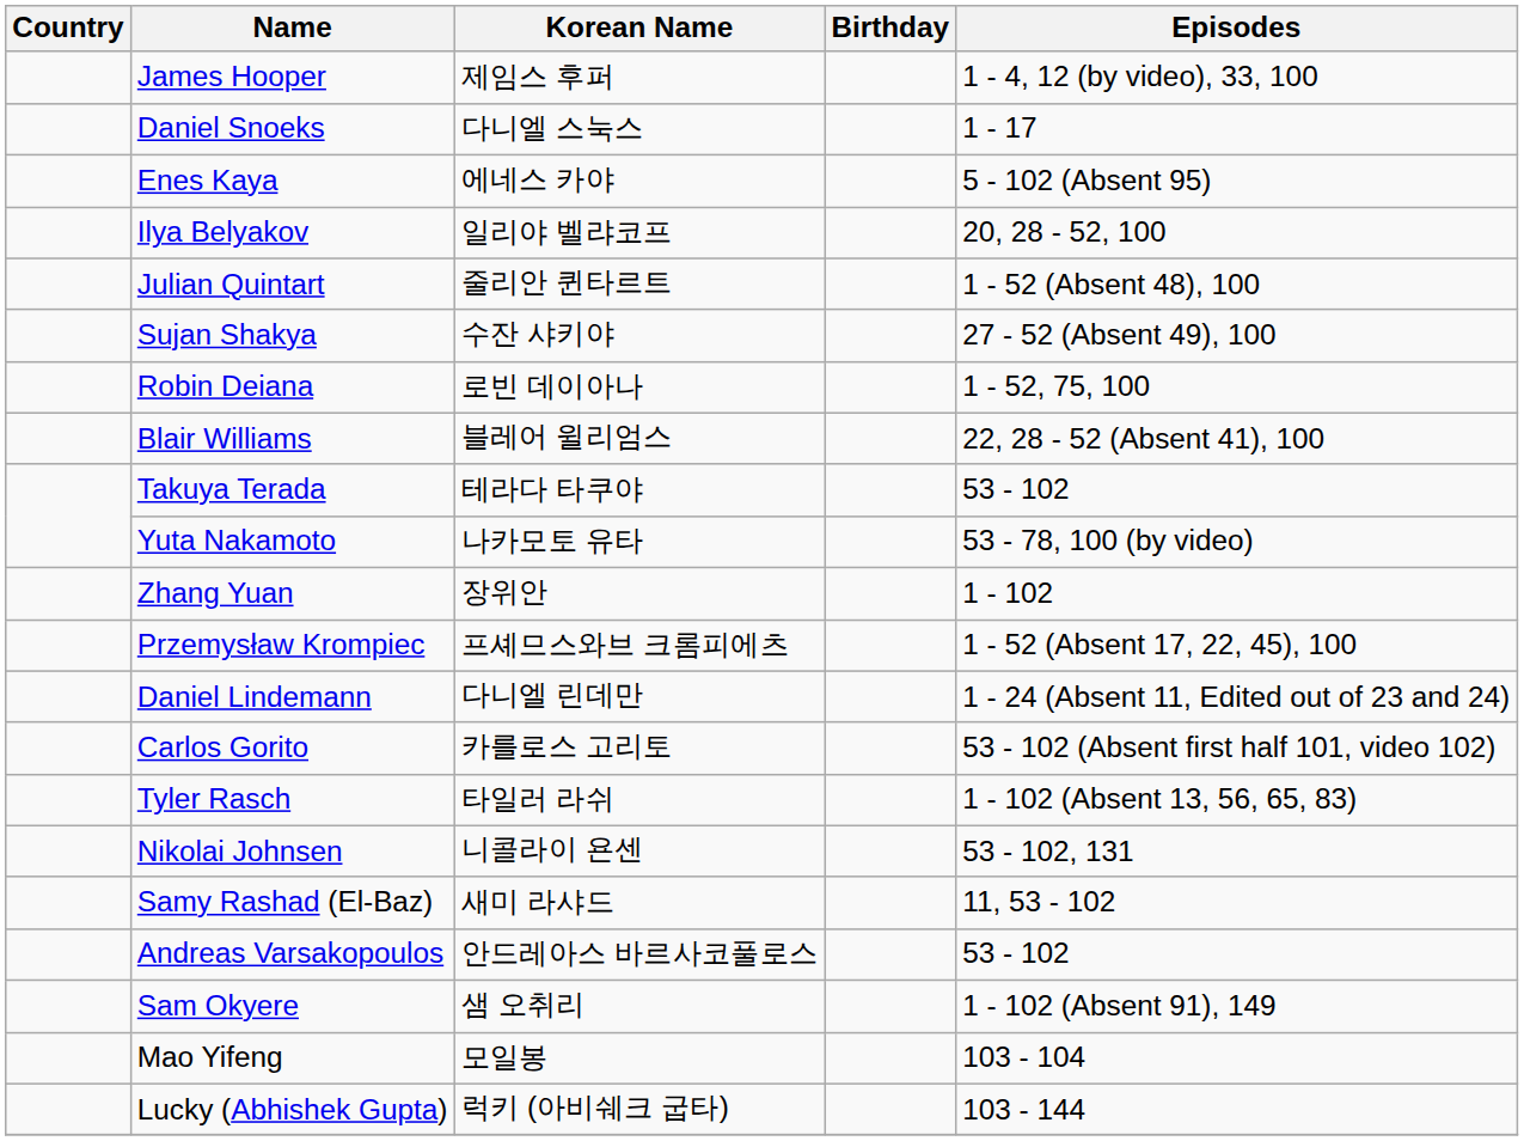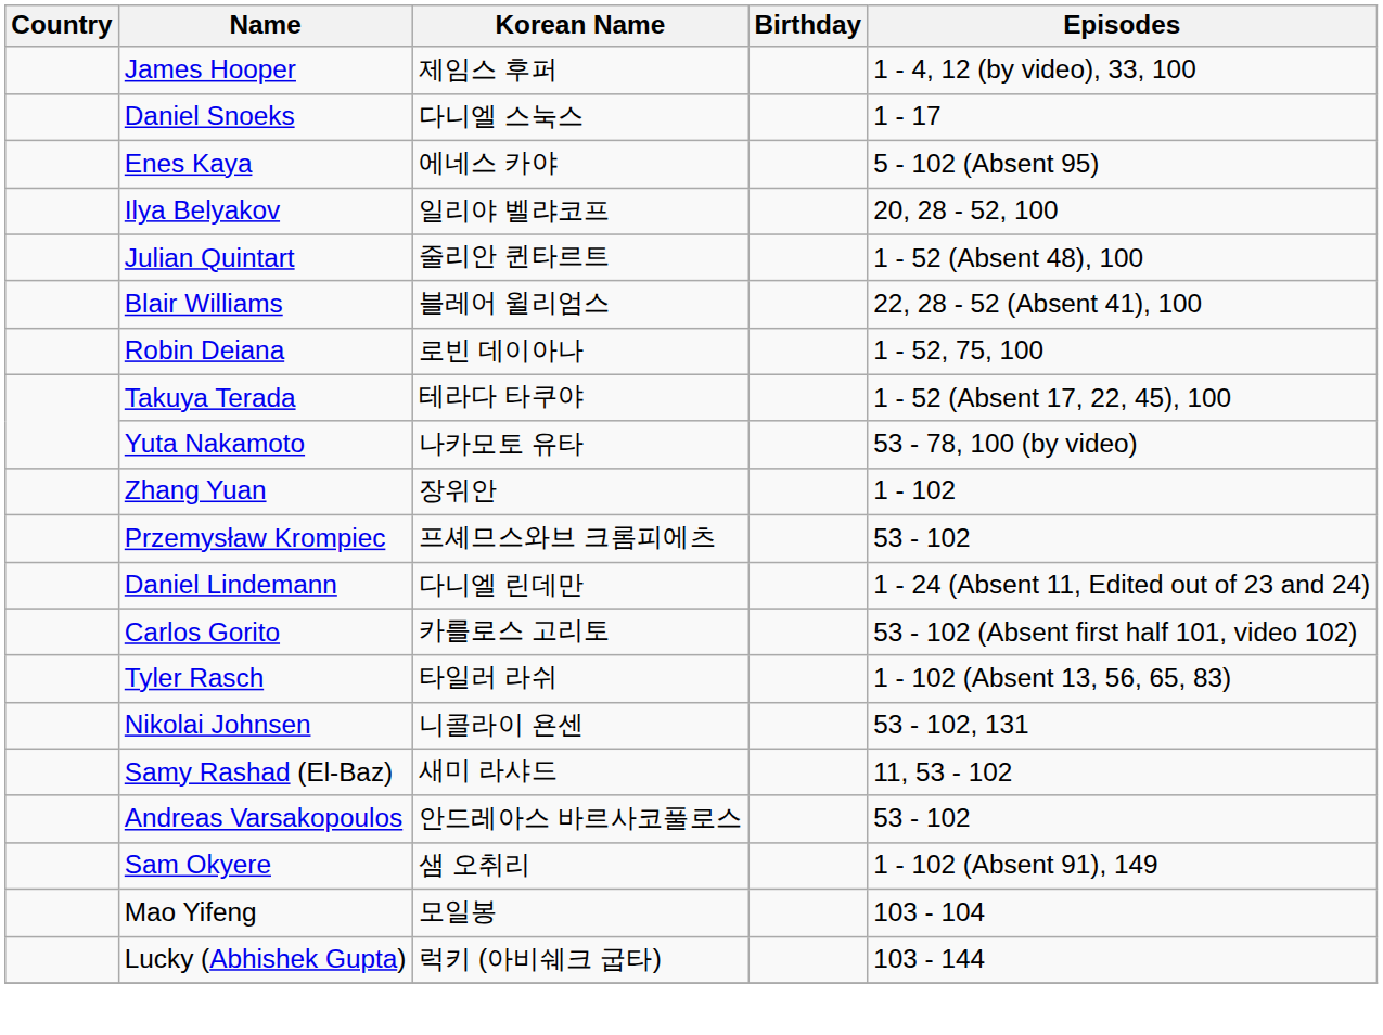- row: Sujan Shakya | 수잔 샤키야 | 27 - 52 (Absent 49), 100
rows swapped: Robin Deiana <-> Blair Williams
Takuya Terada | Episodes: 53 - 102 -> 1 - 52 (Absent 17, 22, 45), 100
Przemysław Krompiec | Episodes: 1 - 52 (Absent 17, 22, 45), 100 -> 53 - 102
